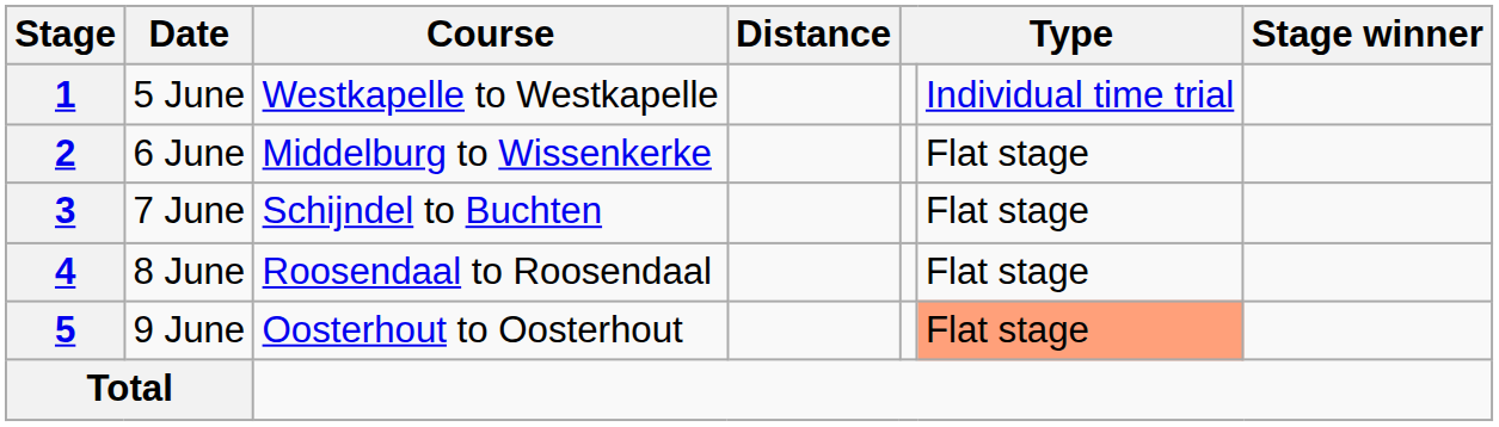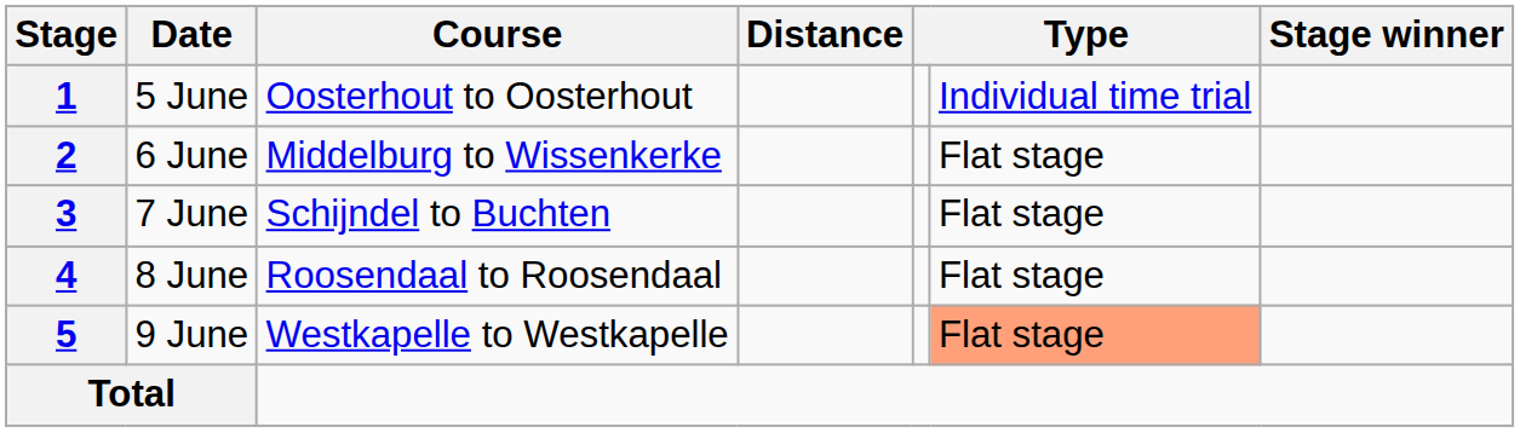1 | Course: Westkapelle to Westkapelle -> Oosterhout to Oosterhout
5 | Course: Oosterhout to Oosterhout -> Westkapelle to Westkapelle
